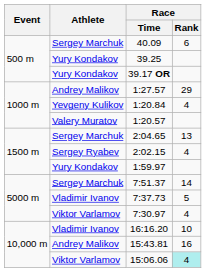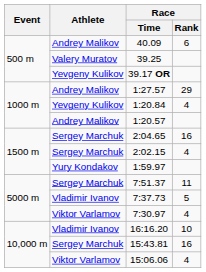40.09 | Athlete: Sergey Marchuk -> Andrey Malikov
39.25 | Athlete: Yury Kondakov -> Valery Muratov
39.17 OR | Athlete: Yury Kondakov -> Yevgeny Kulikov
1:20.57 | Athlete: Valery Muratov -> Andrey Malikov
2:04.65 | Race / Rank: 13 -> 16
2:02.15 | Athlete: Sergey Ryabev -> Sergey Marchuk
7:51.37 | Race / Rank: 14 -> 11
15:43.81 | Athlete: Andrey Malikov -> Sergey Marchuk
15:06.06 | Race / Rank: paleturquoise background -> no background
